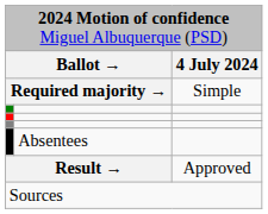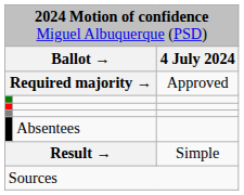Required majority → | column 3: Simple -> Approved
Result → | column 3: Approved -> Simple
